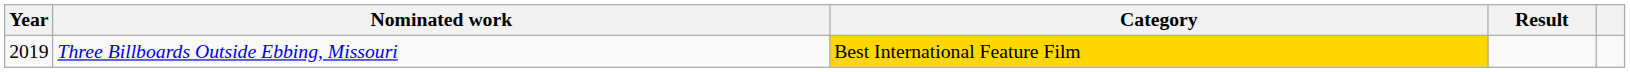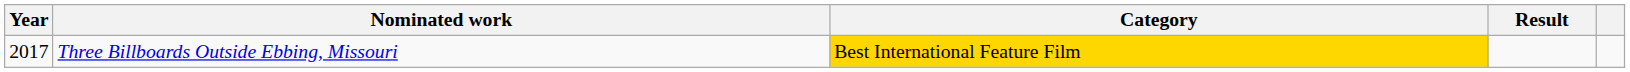Three Billboards Outside Ebbing, Missouri | Year: 2019 -> 2017
